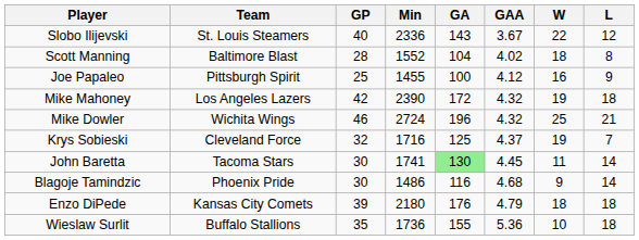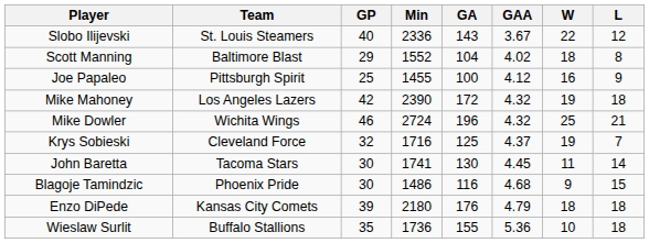Scott Manning | GP: 28 -> 29
John Baretta | GA: lightgreen background -> no background
Blagoje Tamindzic | L: 14 -> 15
